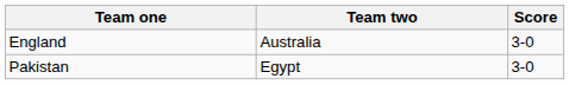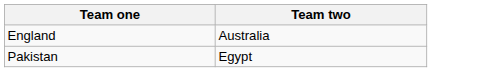- column: Score | 3-0 | 3-0
